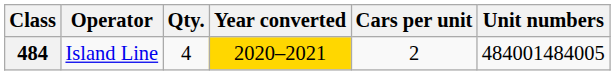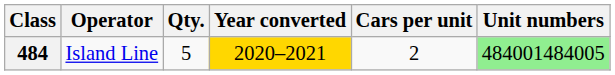484 | Qty.: 4 -> 5
484 | Unit numbers: no background -> lightgreen background
